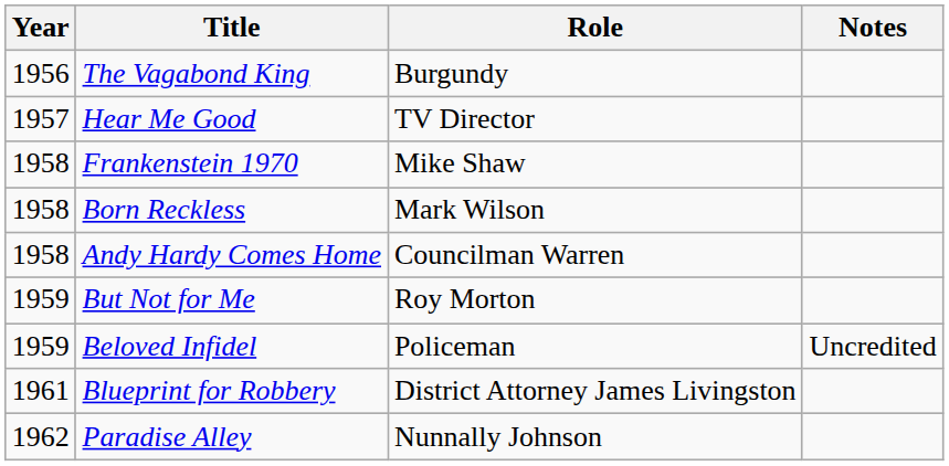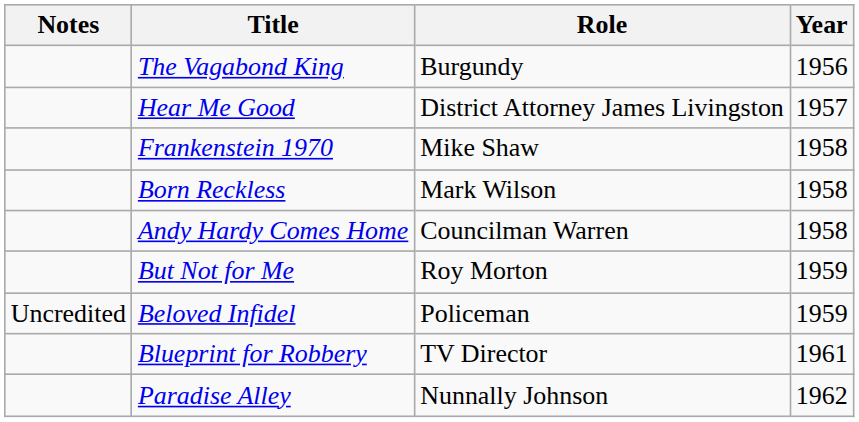columns swapped: Year <-> Notes
Hear Me Good | Role: TV Director -> District Attorney James Livingston
Blueprint for Robbery | Role: District Attorney James Livingston -> TV Director
